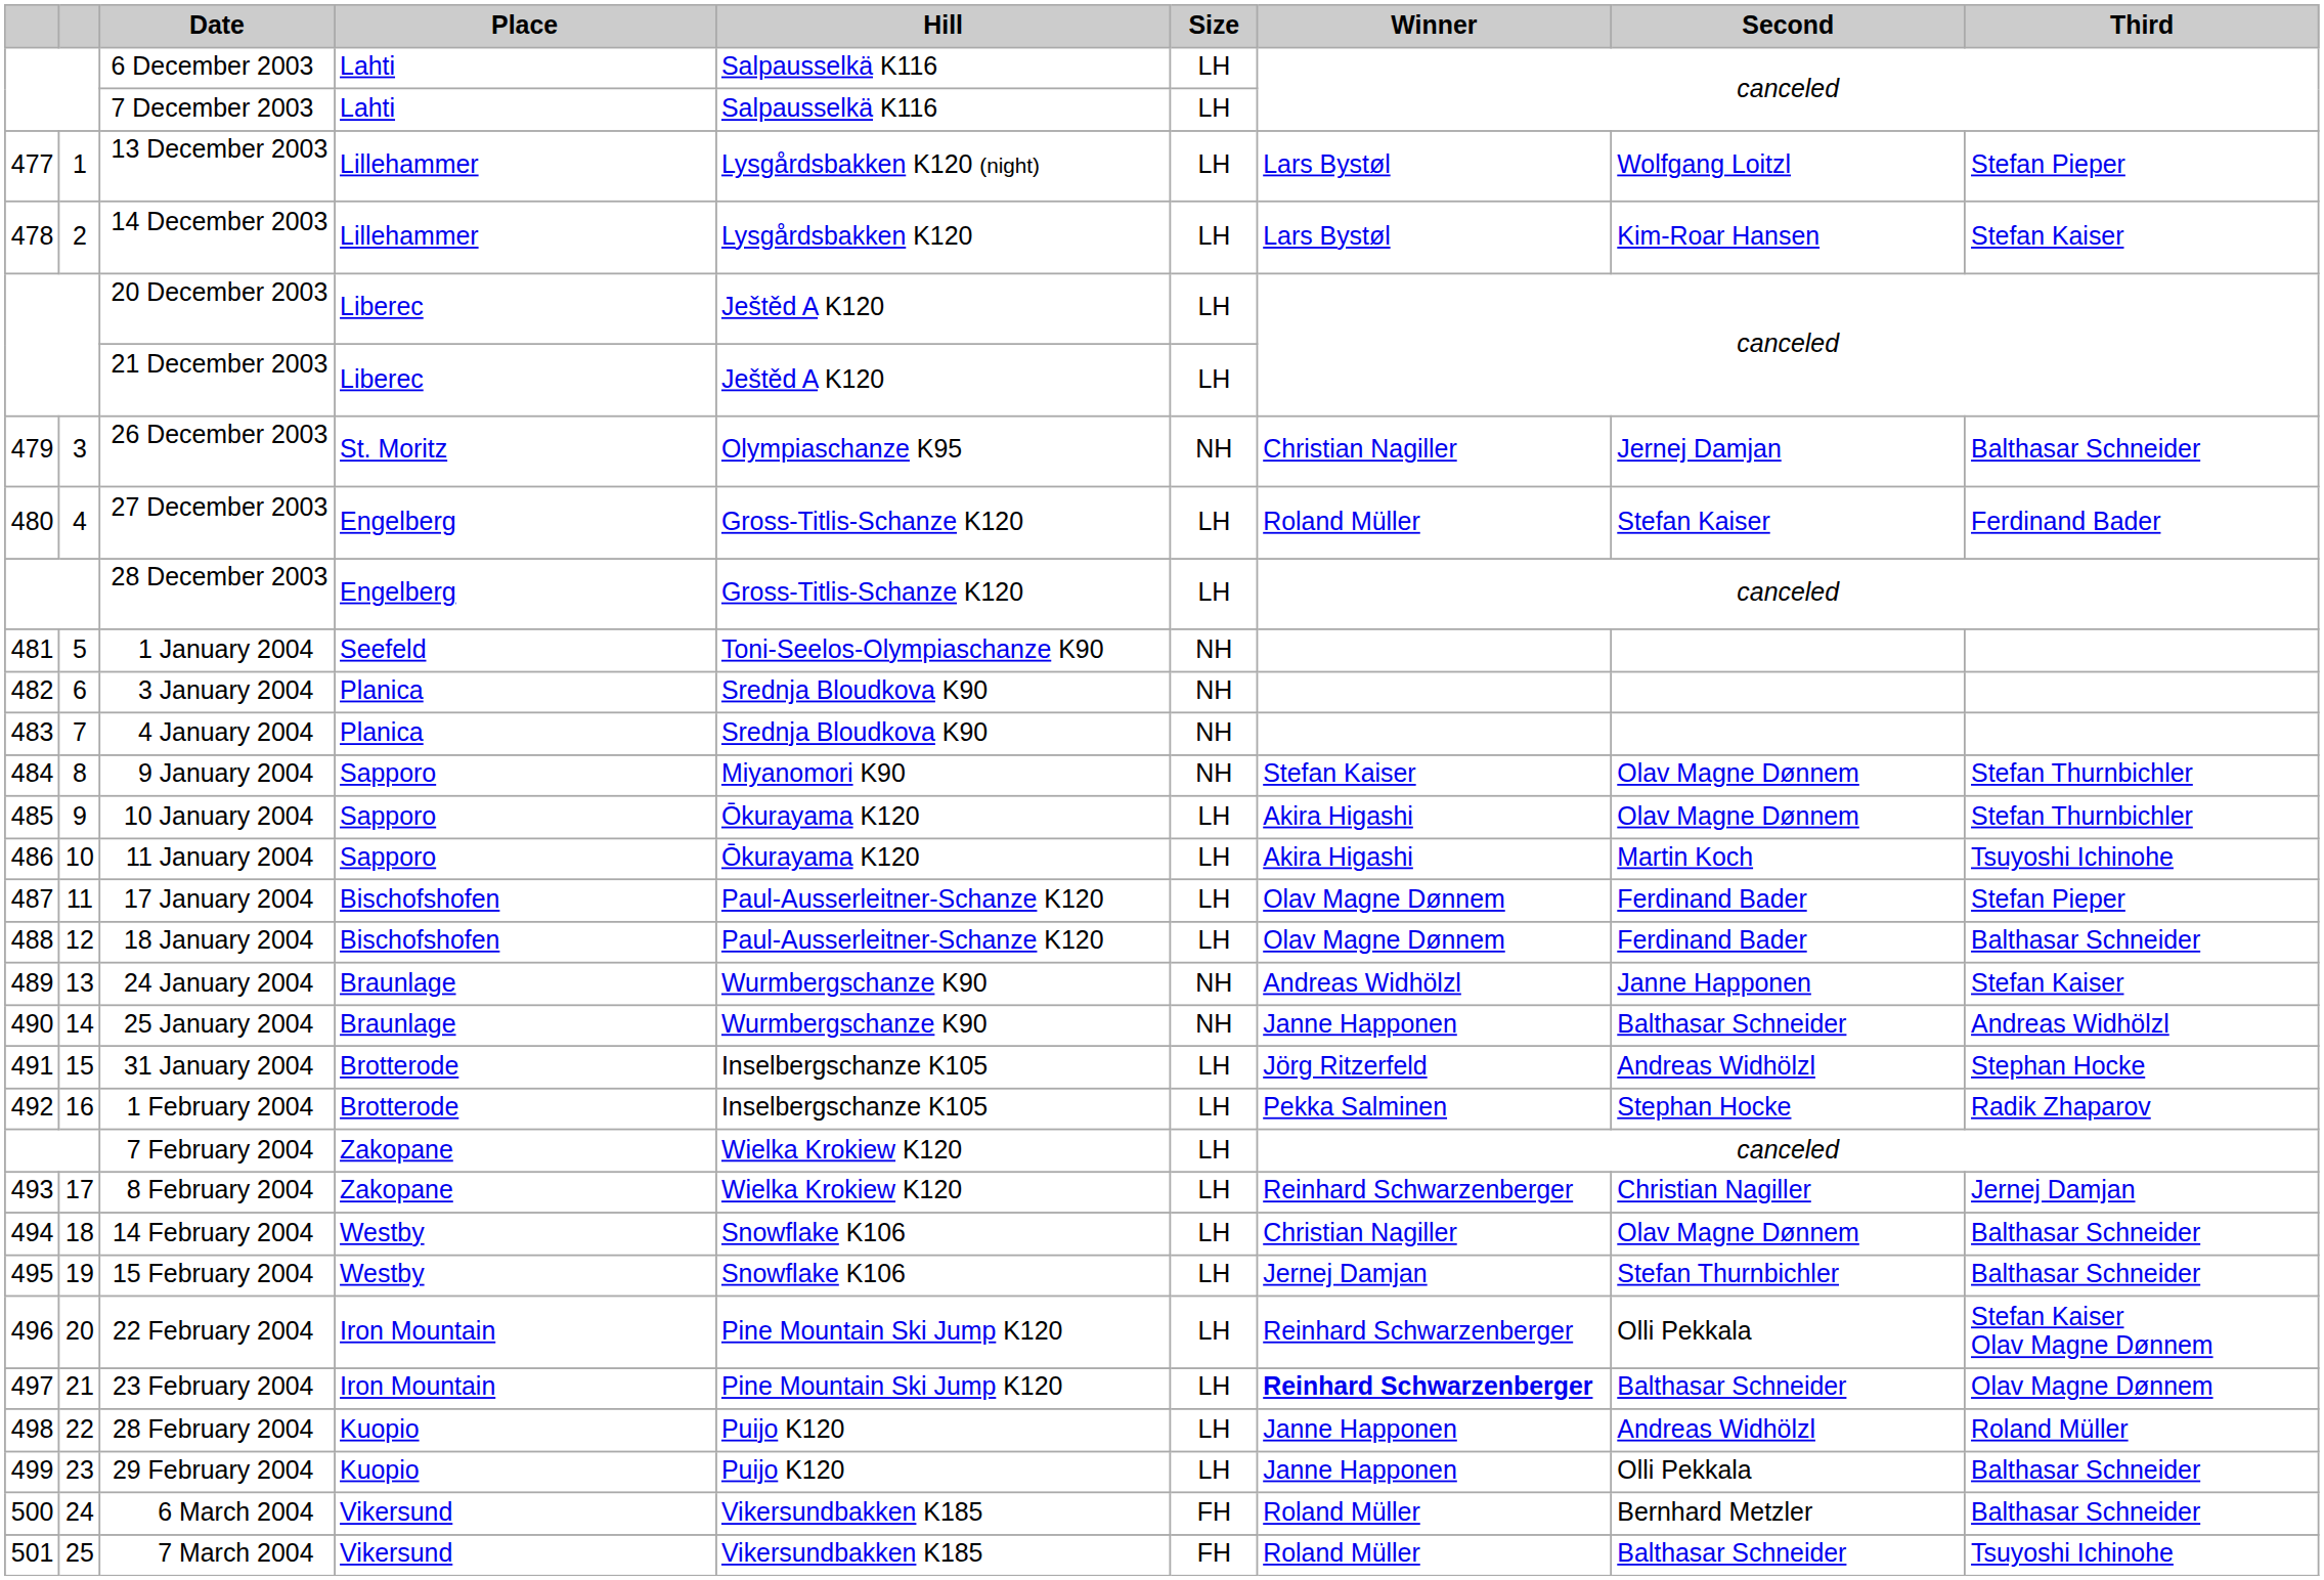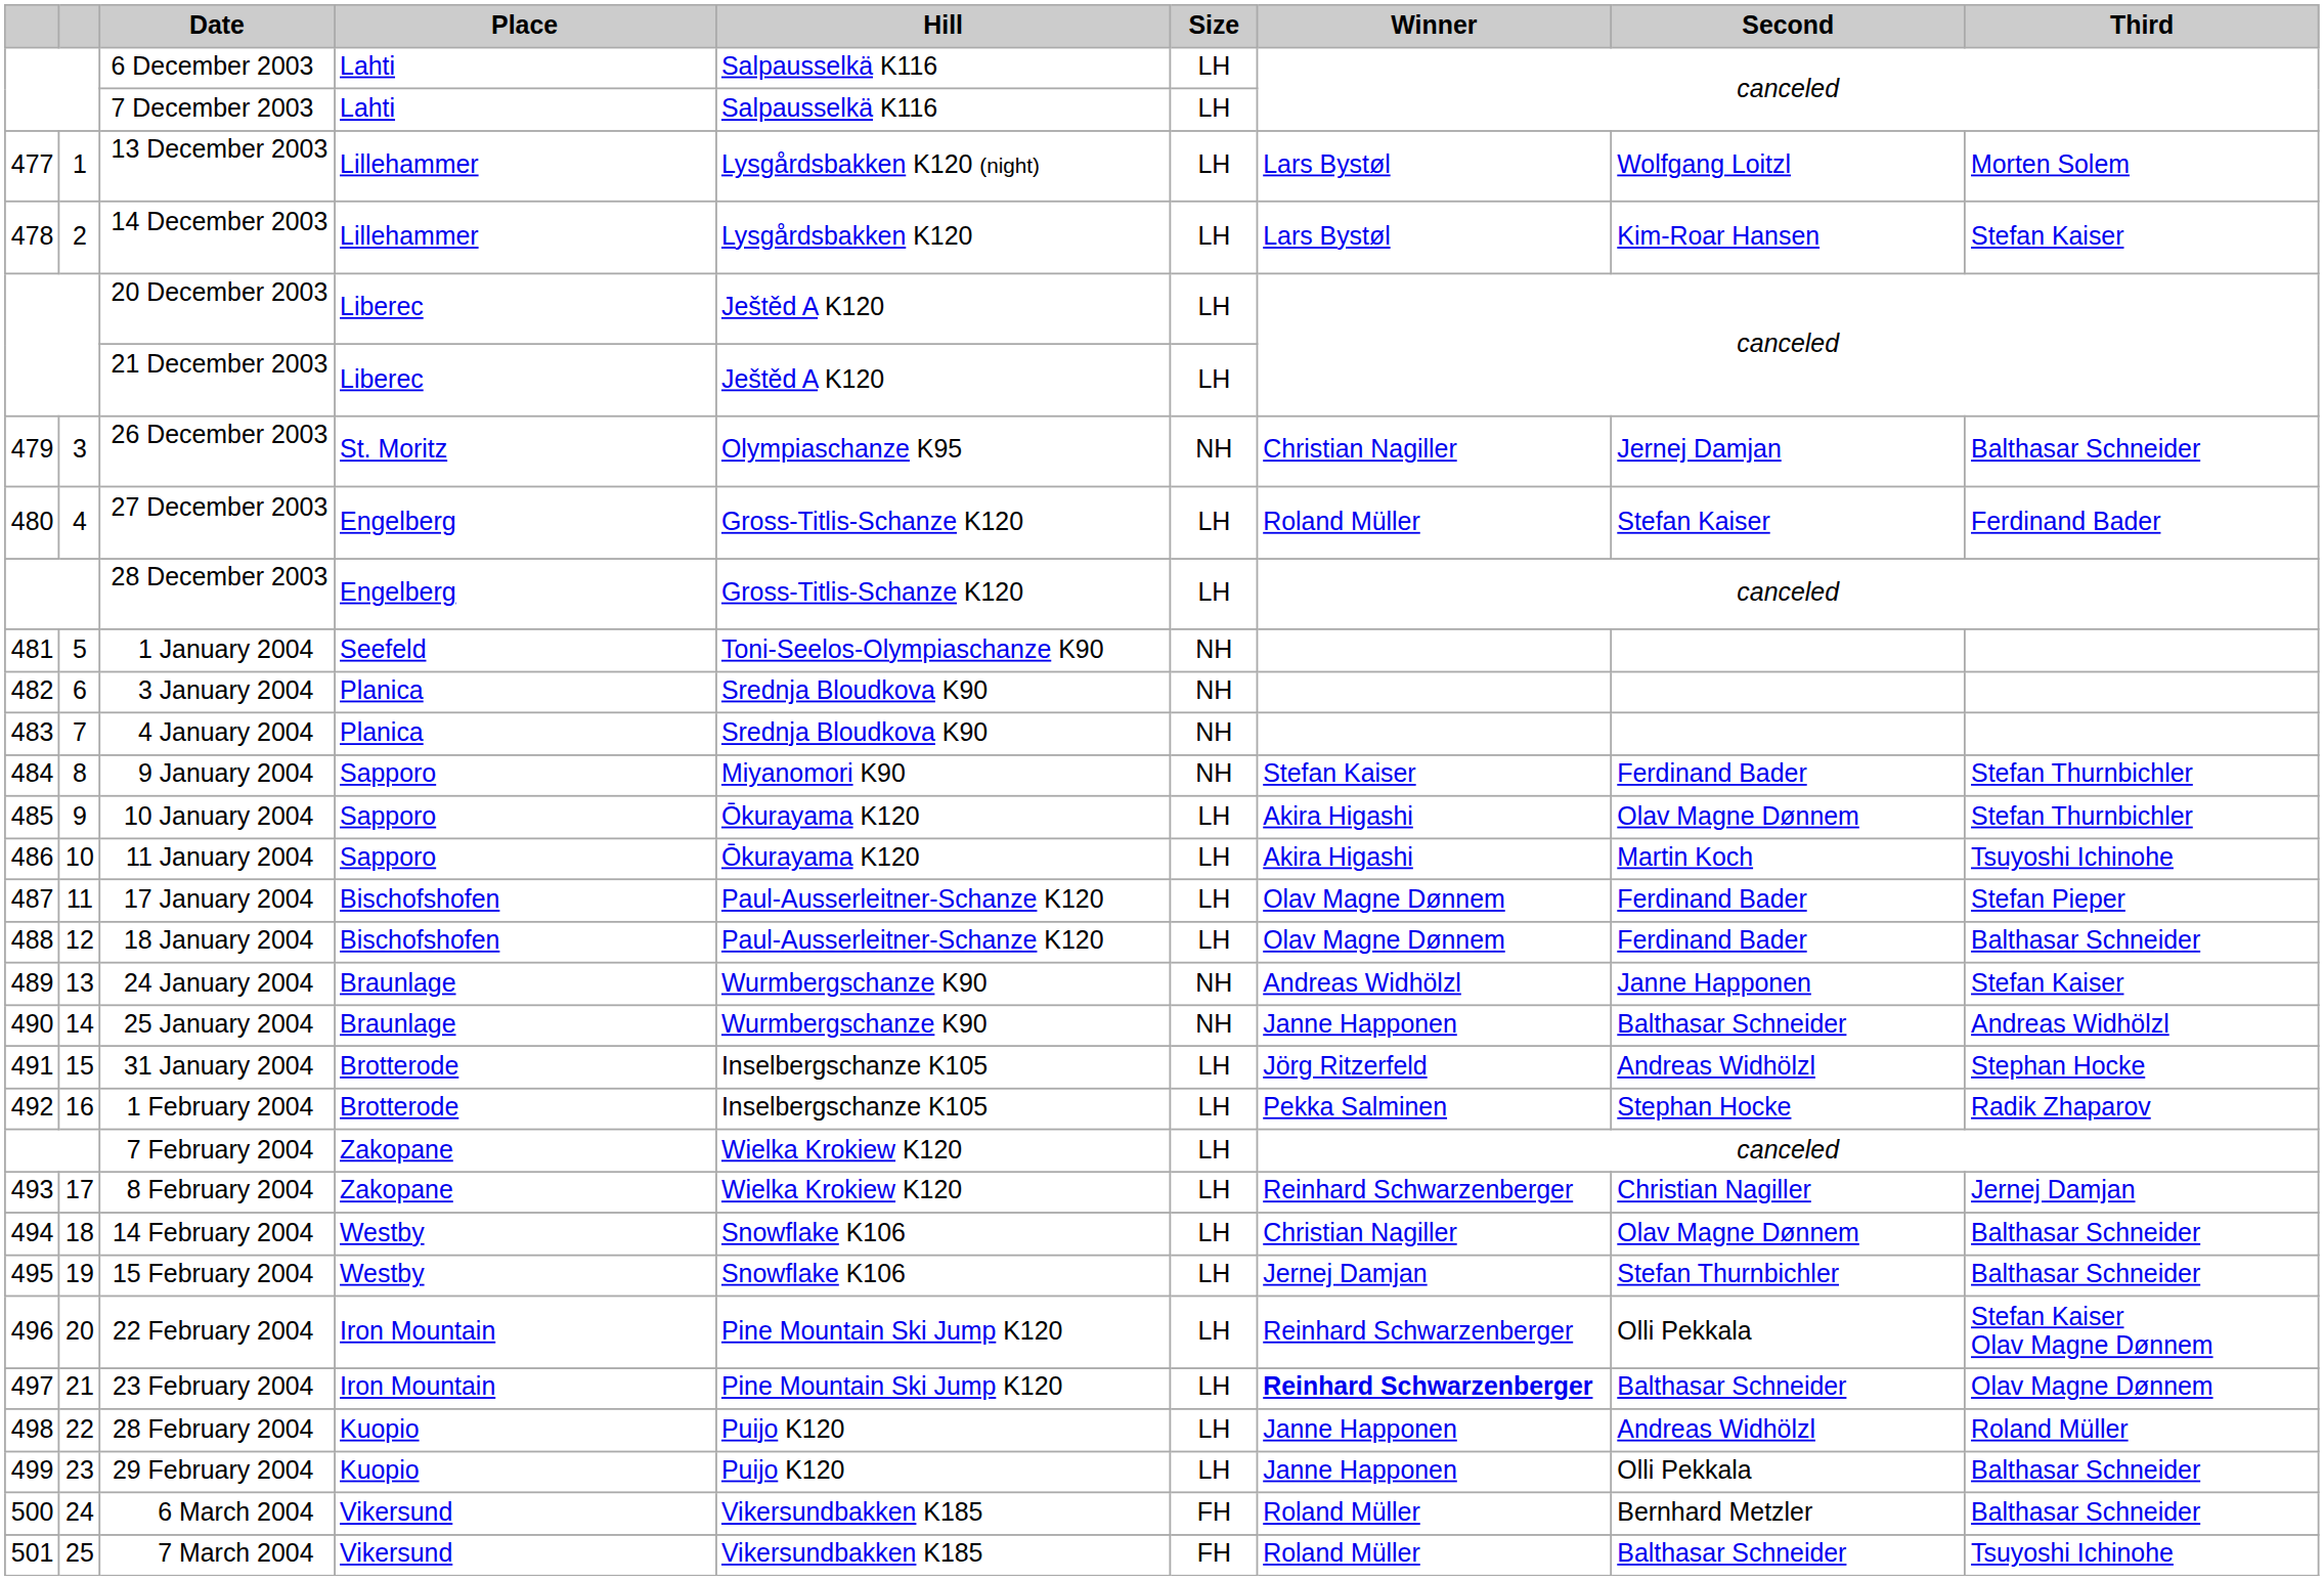13 December 2003 | Third: Stefan Pieper -> Morten Solem
9 January 2004 | Second: Olav Magne Dønnem -> Ferdinand Bader
